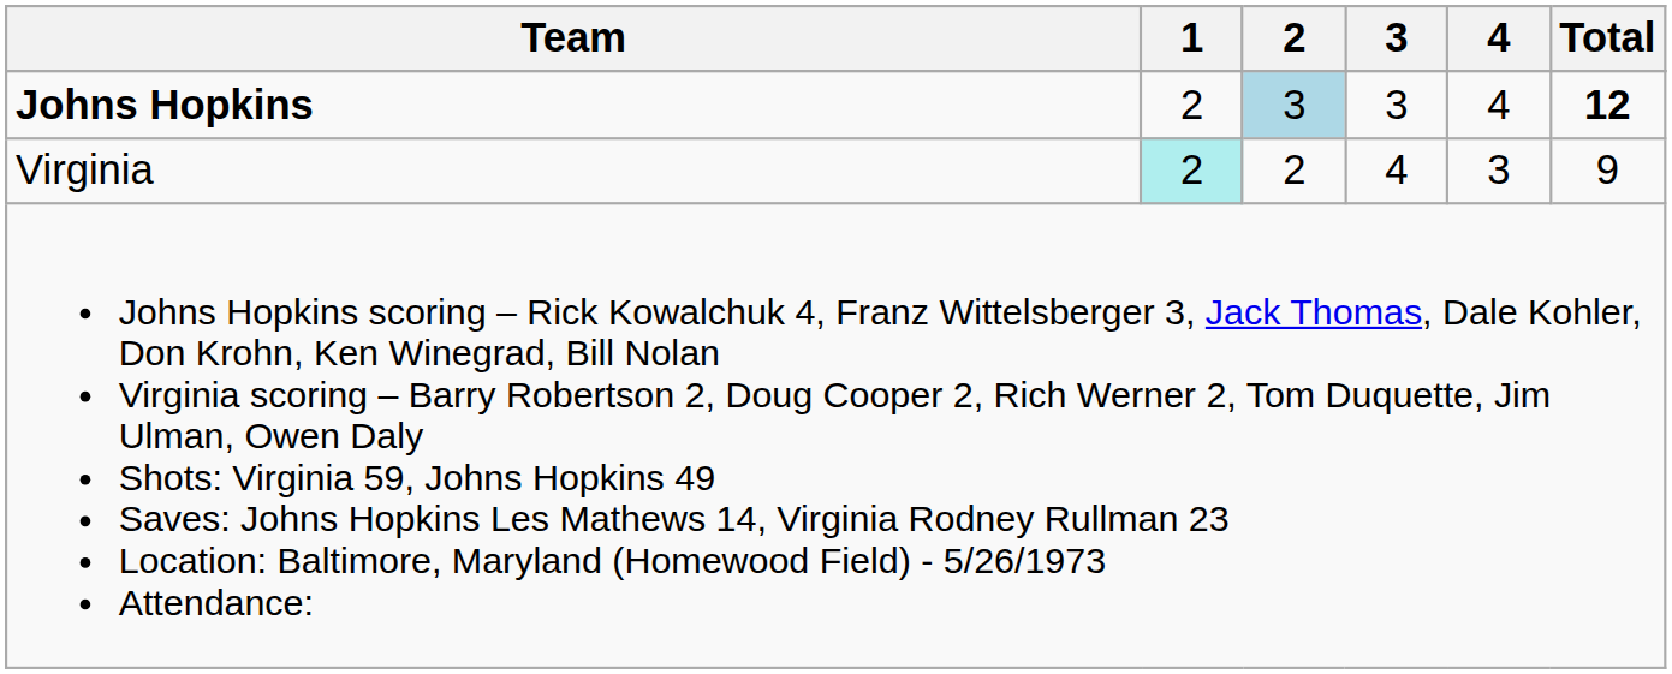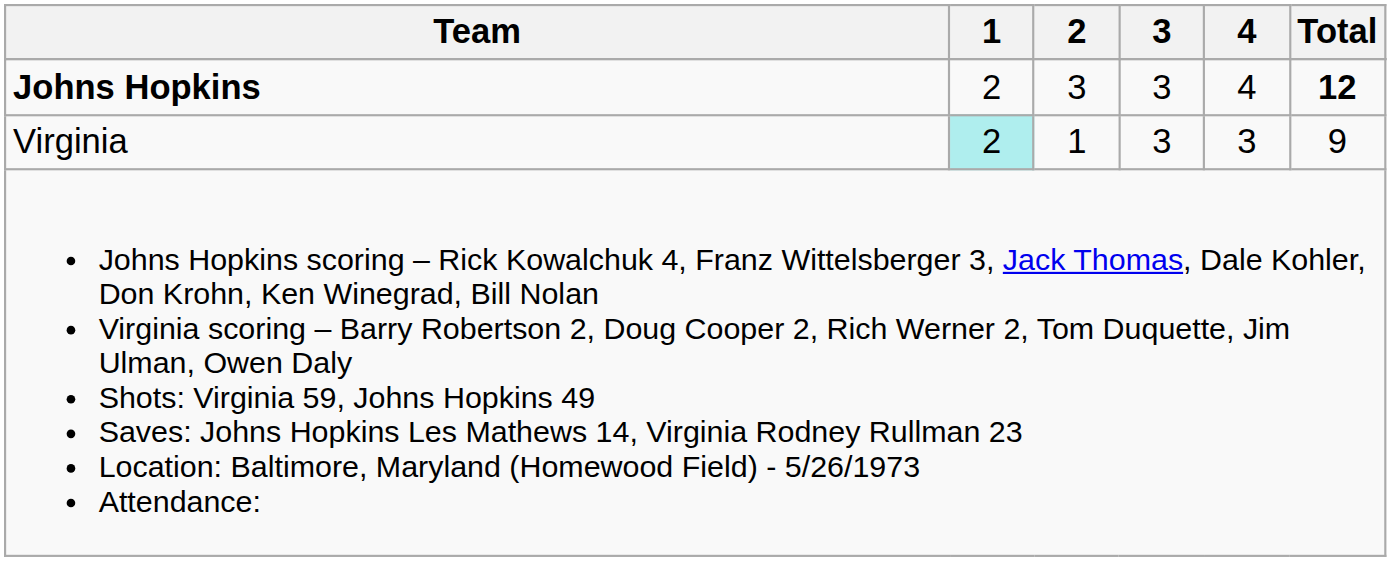Johns Hopkins | 2: lightblue background -> no background
Virginia | 2: 2 -> 1
Virginia | 3: 4 -> 3
